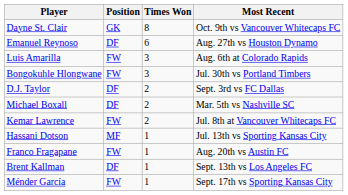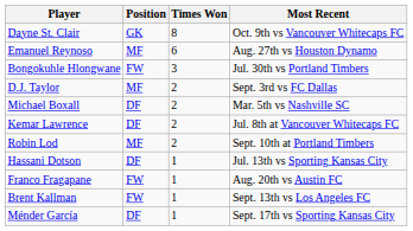Emanuel Reynoso | Position: DF -> MF
- row: Luis Amarilla | FW | 3 | Aug. 6th at Colorado Rapids
D.J. Taylor | Position: DF -> MF
Kemar Lawrence | Position: FW -> DF
+ row: Robin Lod | MF | 2 | Sept. 10th at Portland Timbers
Hassani Dotson | Position: MF -> DF
Brent Kallman | Position: DF -> FW
Ménder García | Position: FW -> DF
